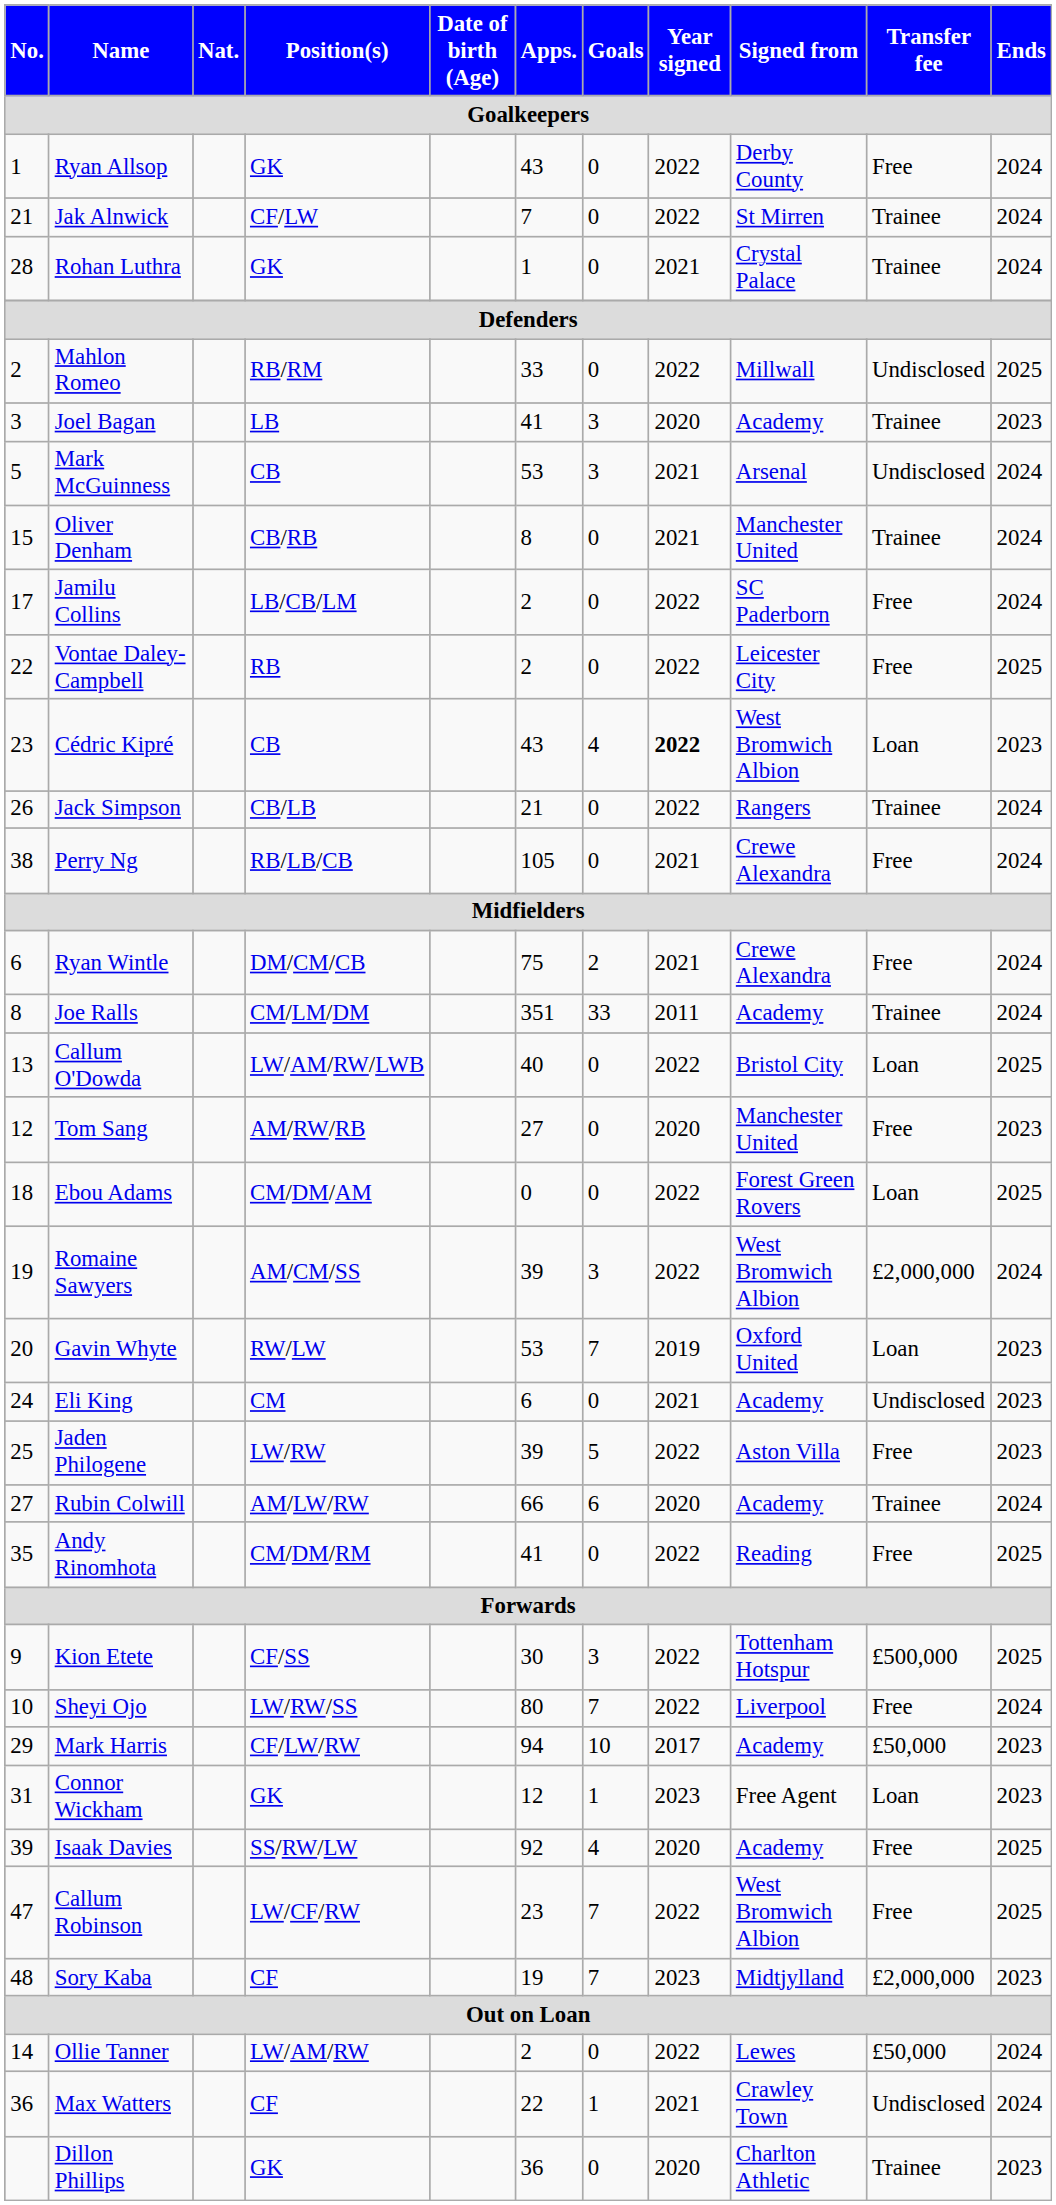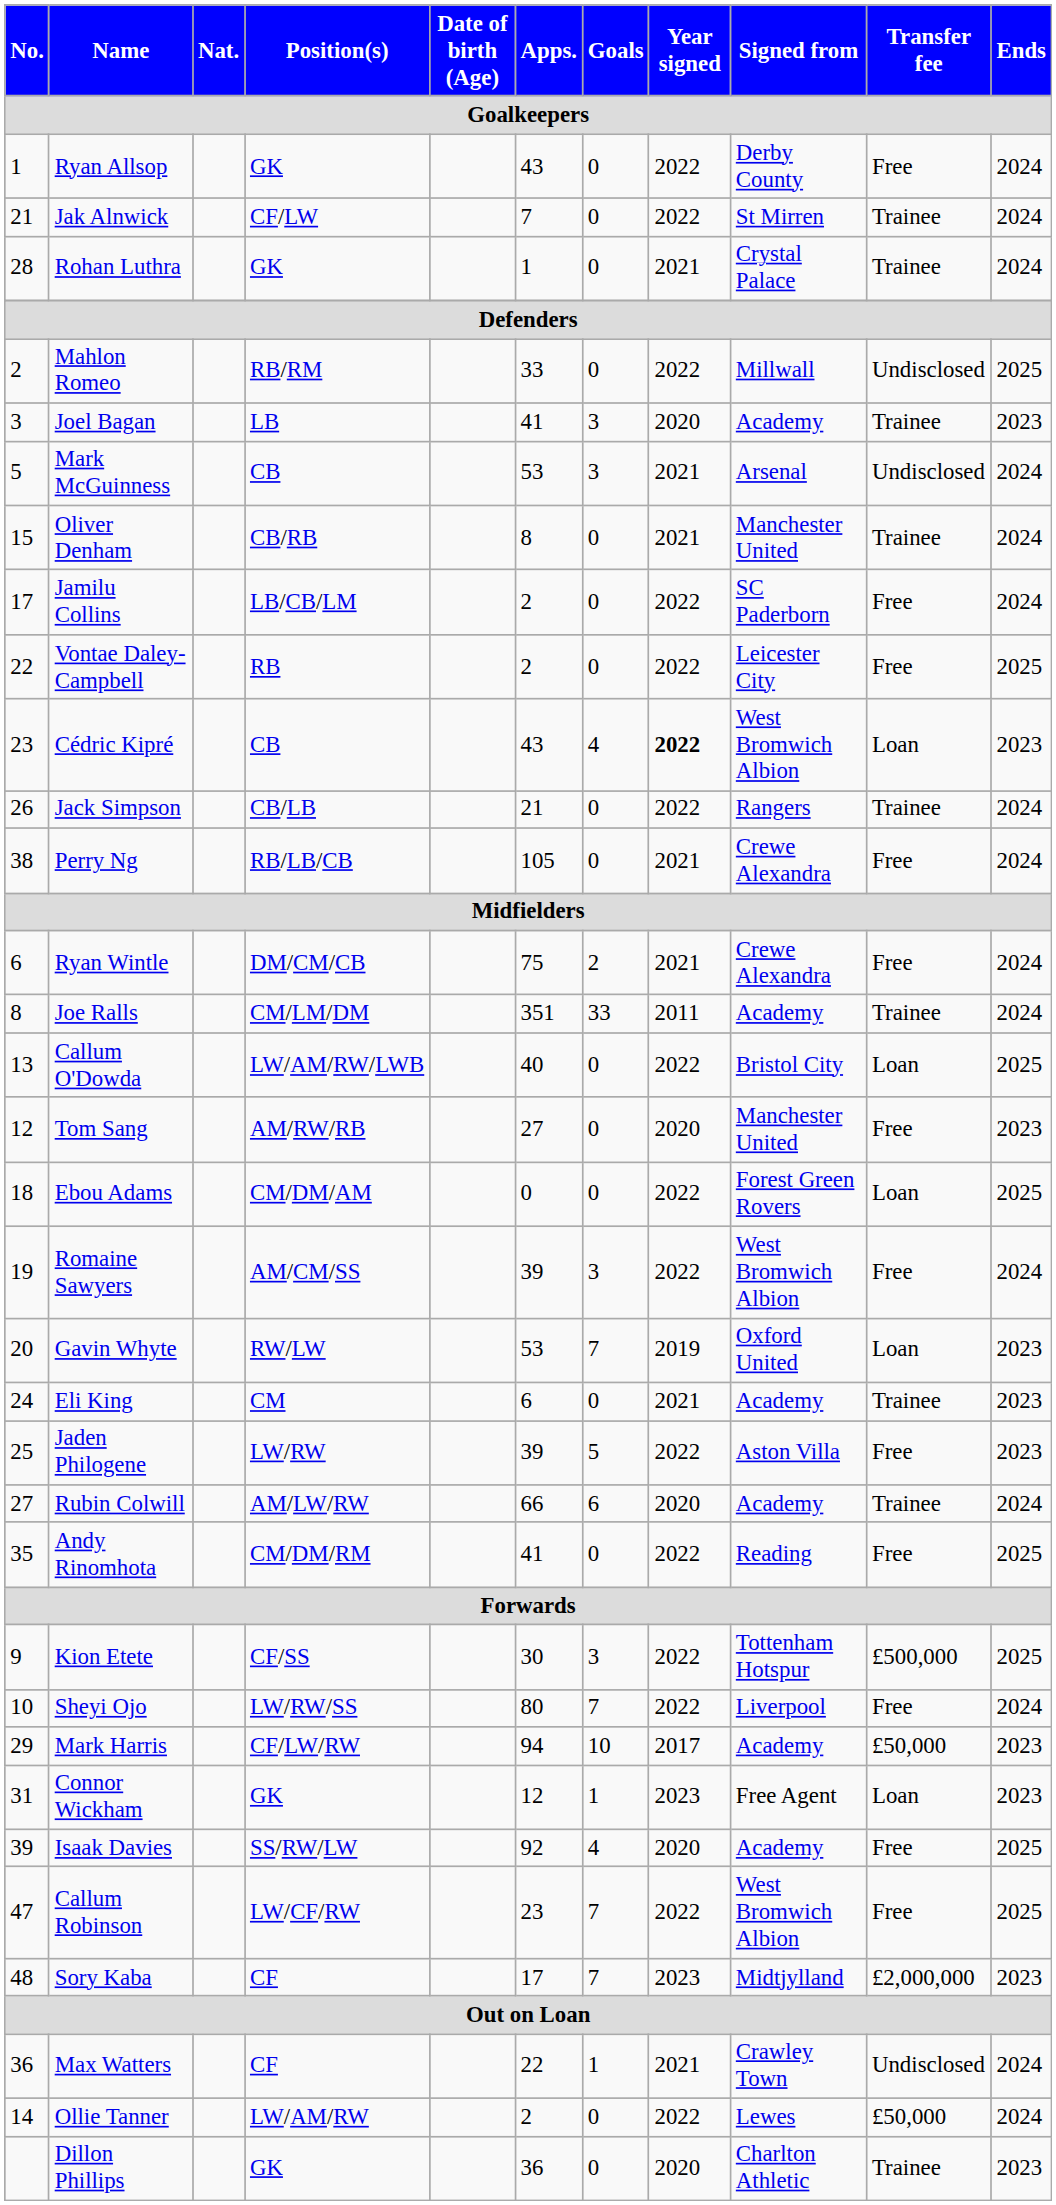Romaine Sawyers | Transfer fee: £2,000,000 -> Free
Eli King | Transfer fee: Undisclosed -> Trainee
Sory Kaba | Apps.: 19 -> 17
rows swapped: Ollie Tanner <-> Max Watters
